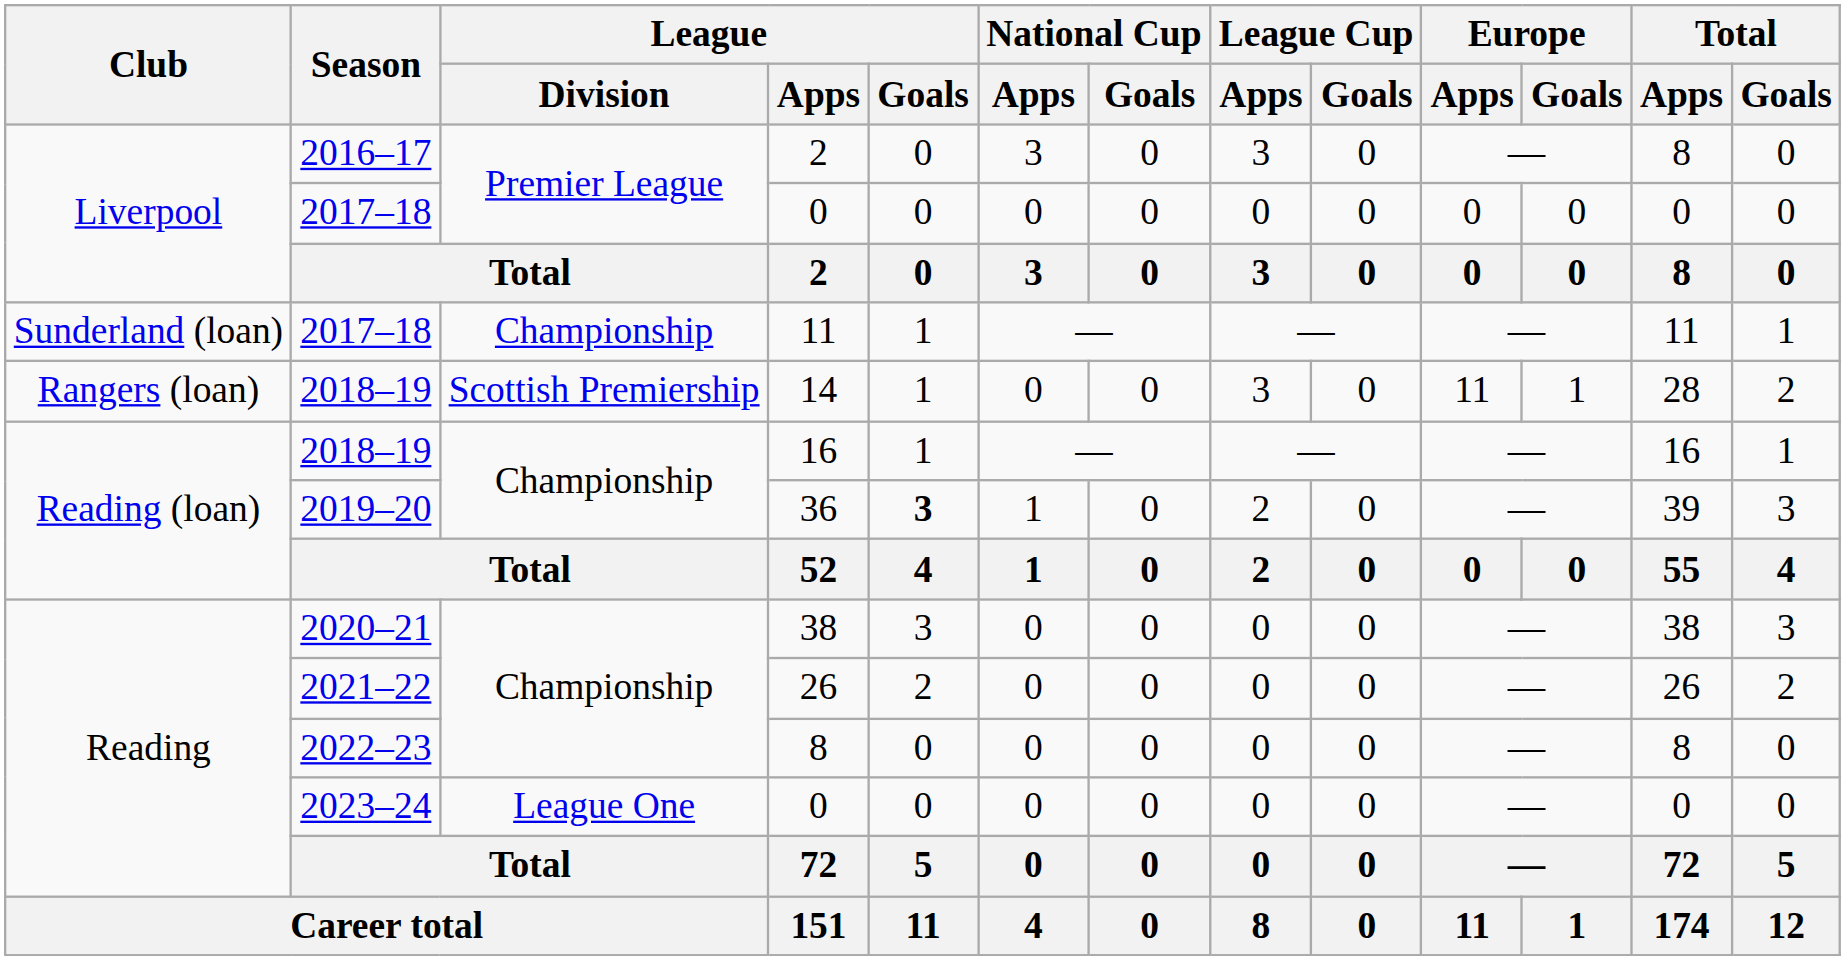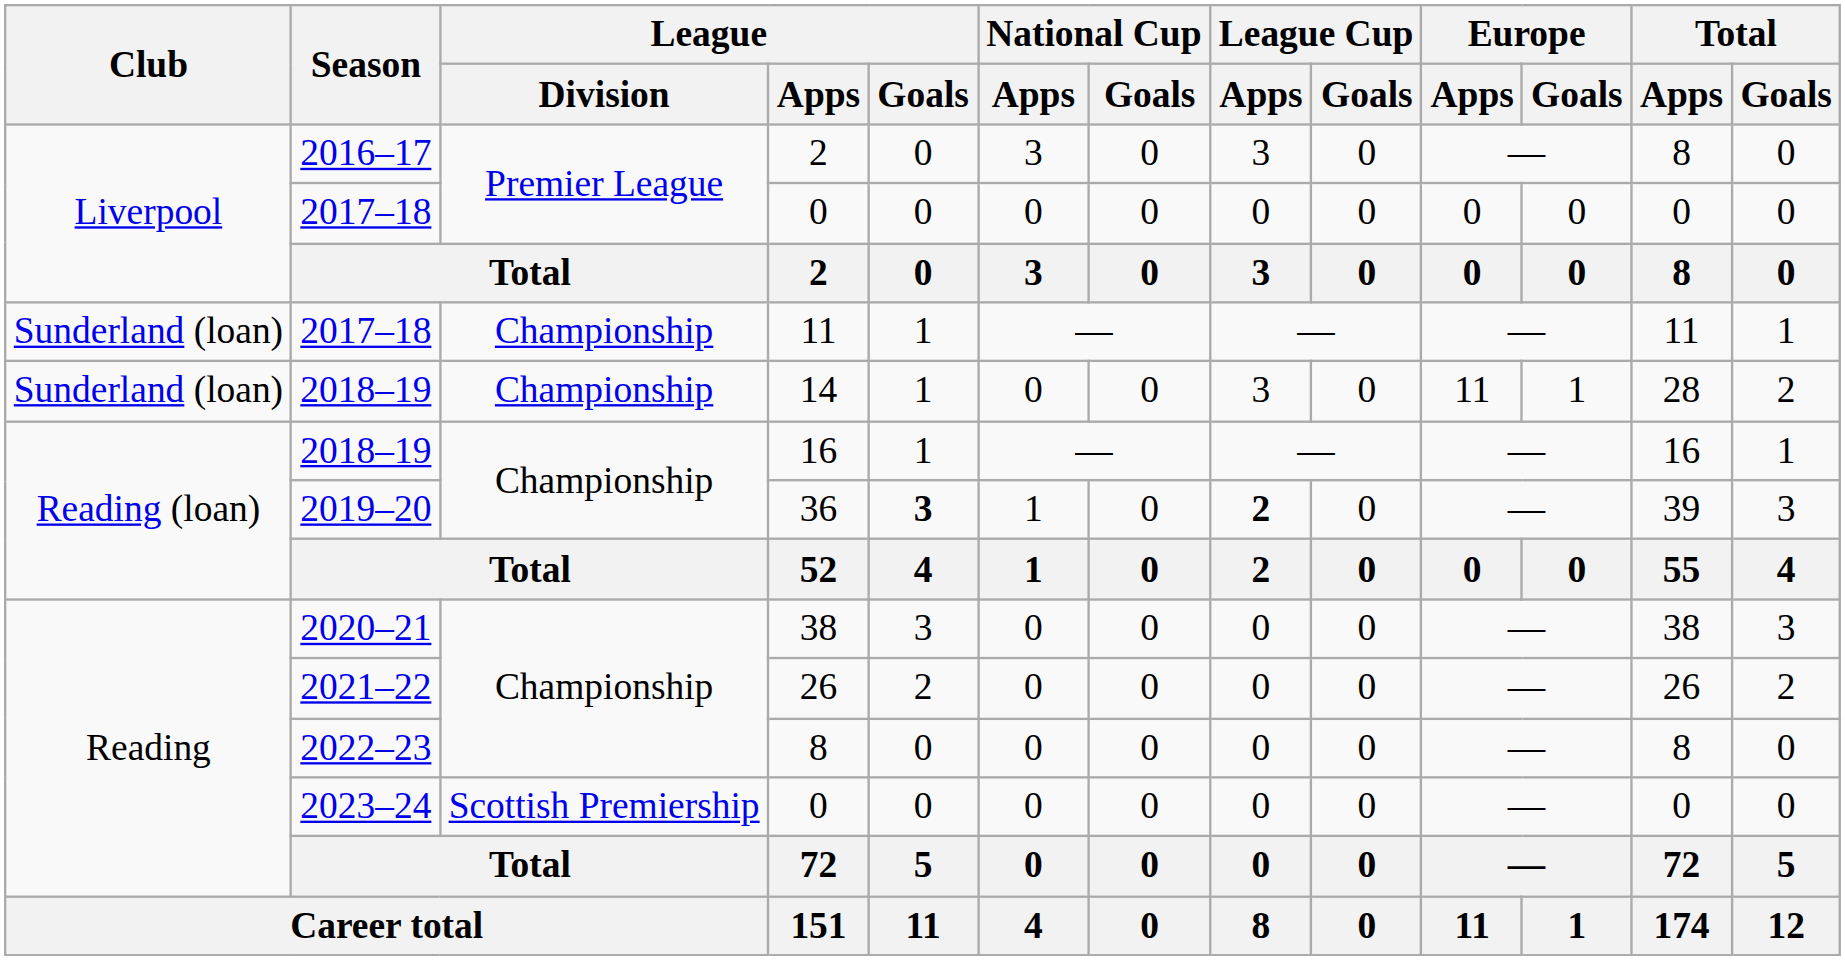14 | Club: Rangers (loan) -> Sunderland (loan)
14 | League / Division: Scottish Premiership -> Championship
36 | League Cup / Apps: normal -> bold
2023–24 / 0 | League / Division: League One -> Scottish Premiership
